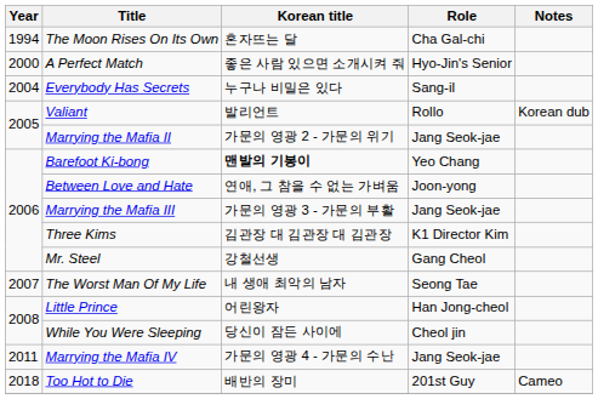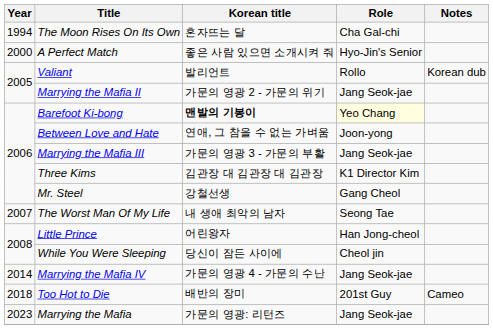- row: 2004 | Everybody Has Secrets | 누구나 비밀은 있다 | Sang-il
Barefoot Ki-bong | Role: no background -> lightyellow background
Marrying the Mafia IV | Year: 2011 -> 2014
+ row: 2023 | Marrying the Mafia | 가문의 영광: 리턴즈 | Jang Seok-jae
